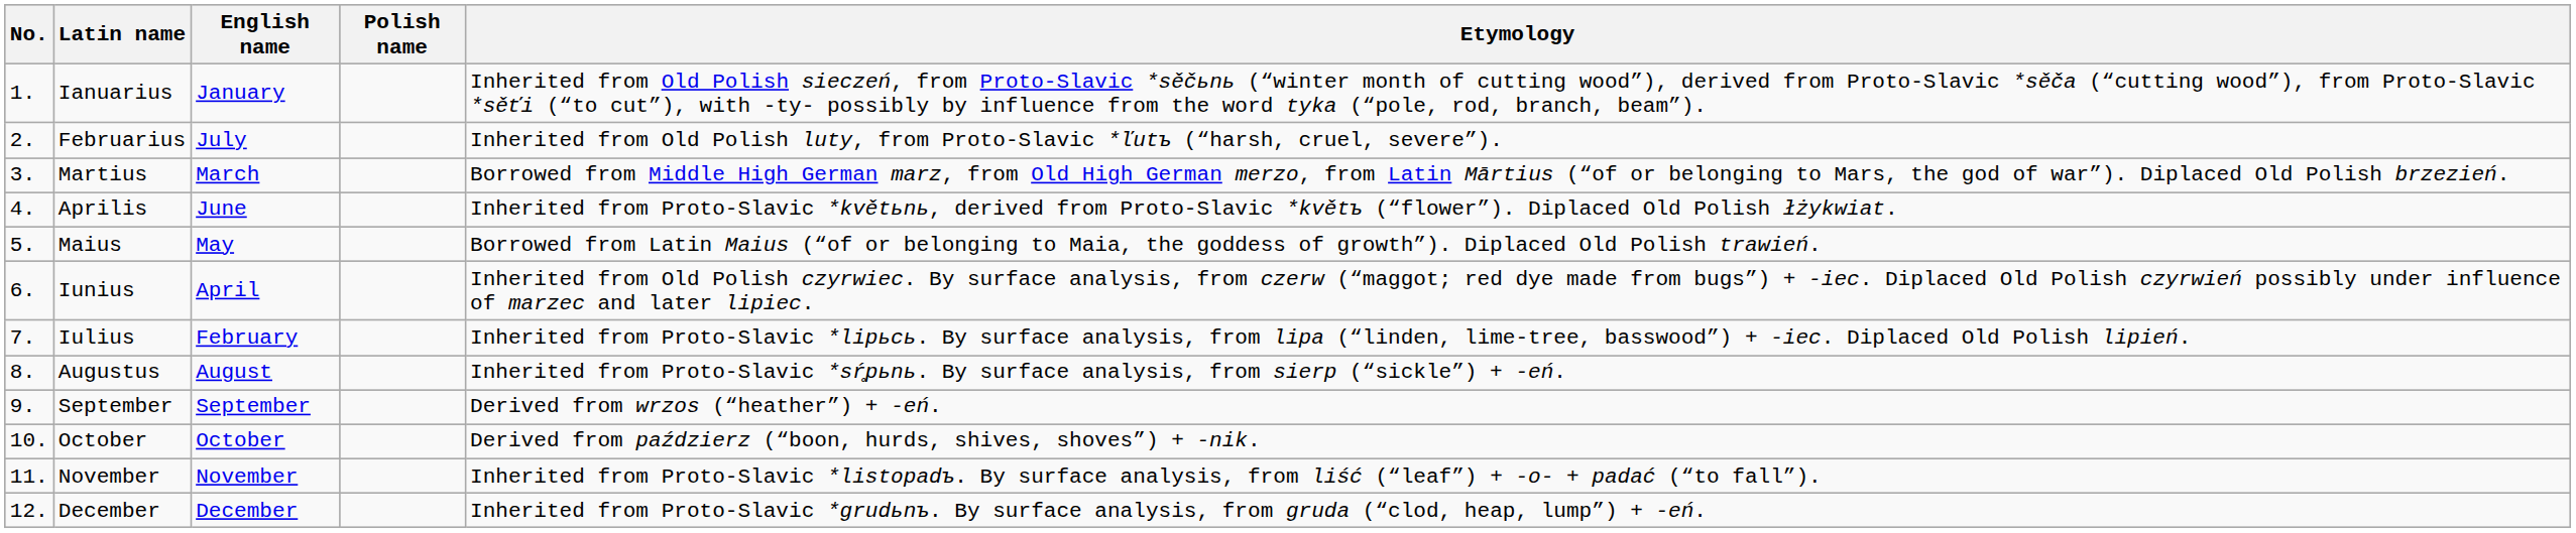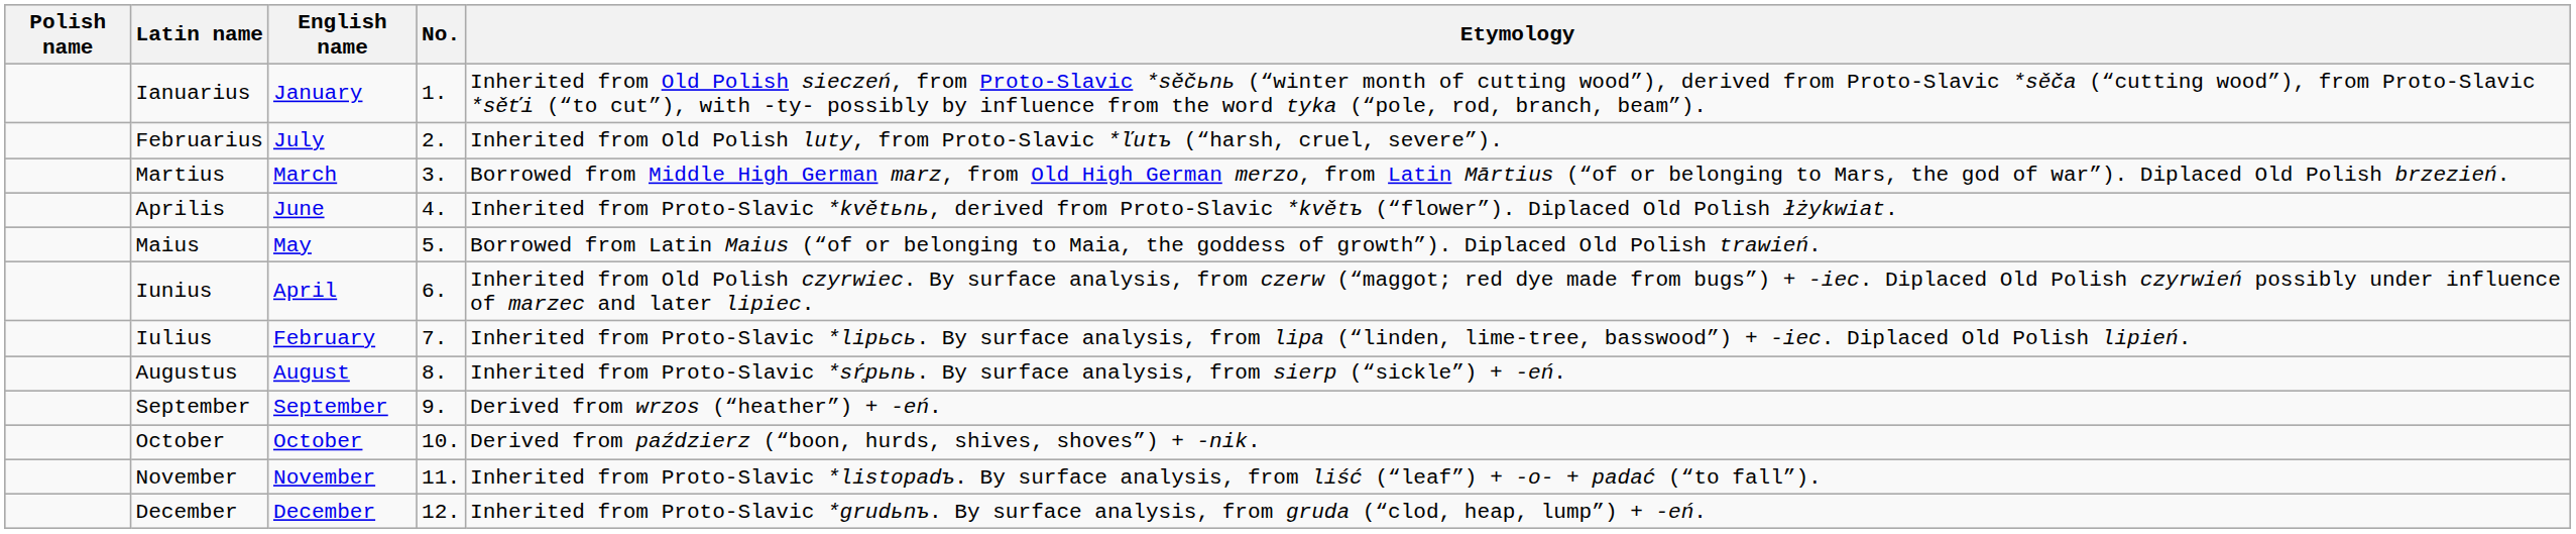columns swapped: No. <-> Polish name
